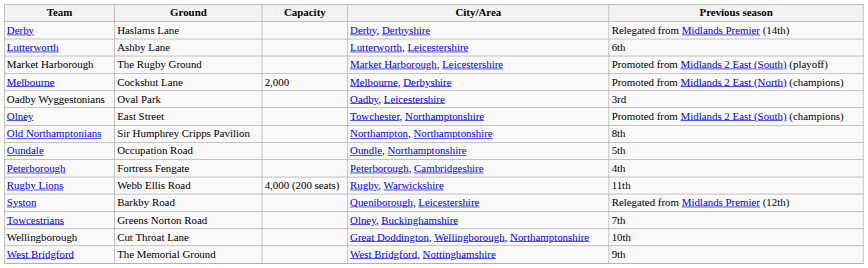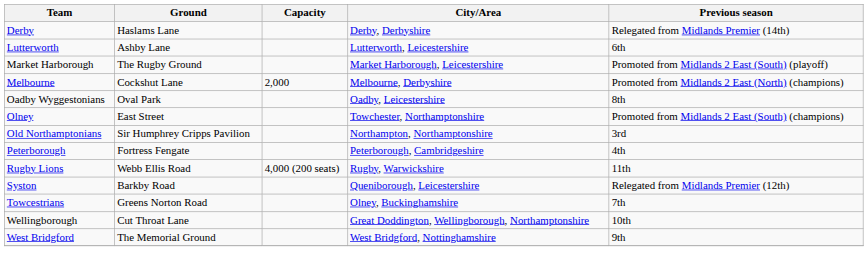Oadby Wyggestonians | Previous season: 3rd -> 8th
Old Northamptonians | Previous season: 8th -> 3rd
- row: Oundale | Occupation Road | Oundle, Northamptonshire | 5th
